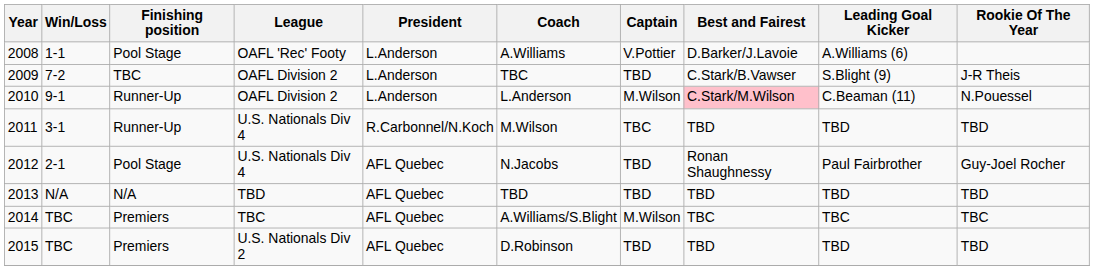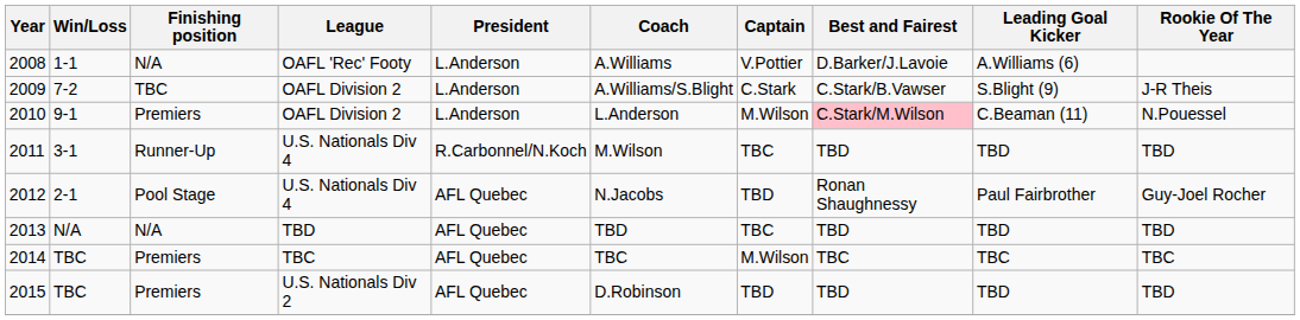2008 | Finishing position: Pool Stage -> N/A
2009 | Coach: TBC -> A.Williams/S.Blight
2009 | Captain: TBD -> C.Stark
2010 | Finishing position: Runner-Up -> Premiers
2013 | Captain: TBD -> TBC
2014 | Coach: A.Williams/S.Blight -> TBC
